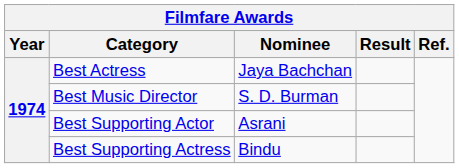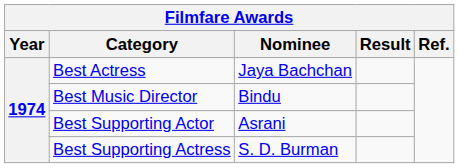Best Music Director | Nominee: S. D. Burman -> Bindu
Best Supporting Actress | Nominee: Bindu -> S. D. Burman
